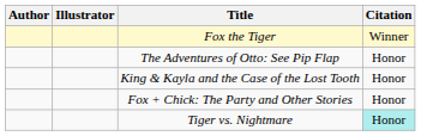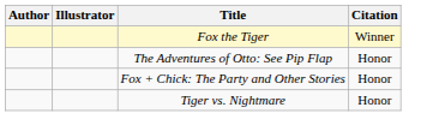- row: King & Kayla and the Case of the Lost Tooth | Honor
Tiger vs. Nightmare | Citation: paleturquoise background -> no background
